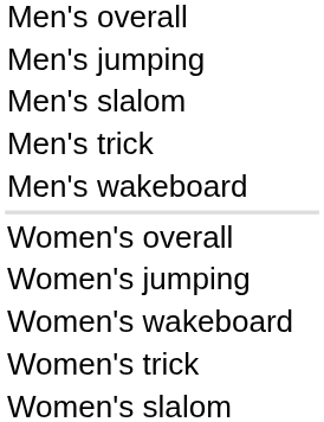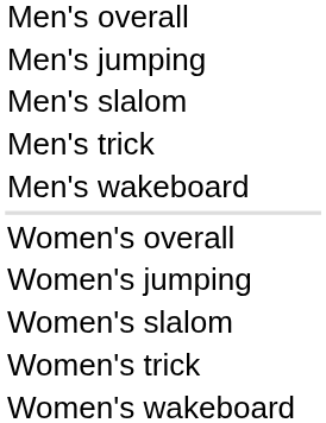rows swapped: Women's slalom <-> Women's wakeboard
